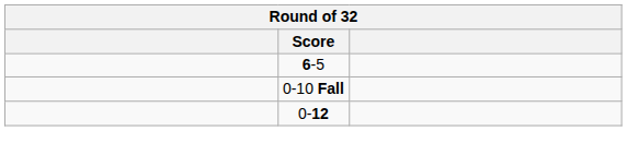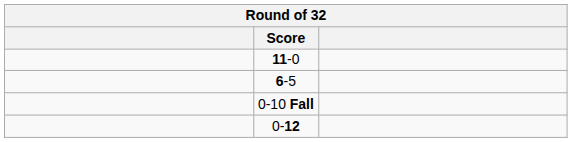+ row: 11-0
